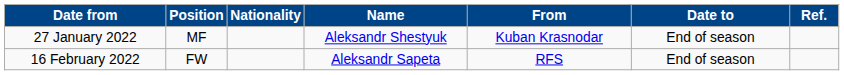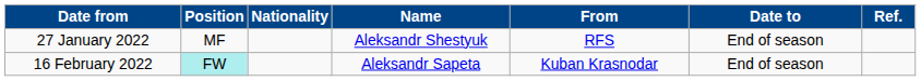27 January 2022 | From: Kuban Krasnodar -> RFS
16 February 2022 | Position: no background -> paleturquoise background
16 February 2022 | From: RFS -> Kuban Krasnodar
